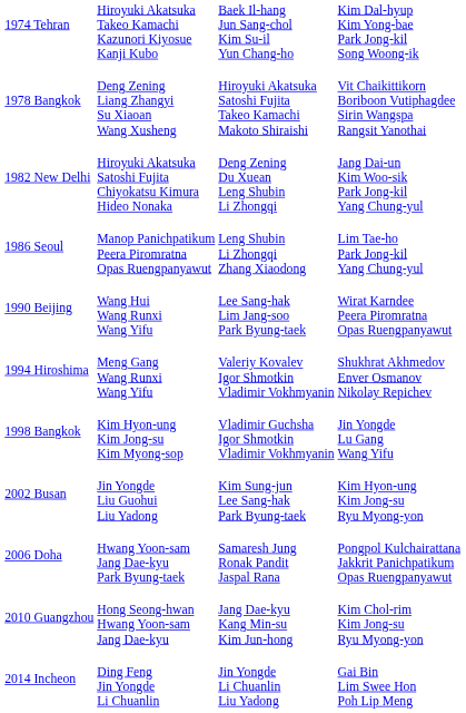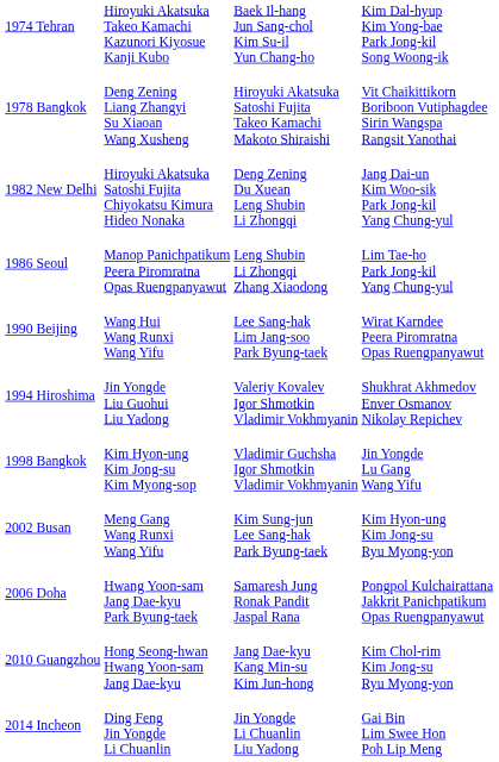1994 Hiroshima | column 2: Meng Gang Wang Runxi Wang Yifu -> Jin Yongde Liu Guohui Liu Yadong
2002 Busan | column 2: Jin Yongde Liu Guohui Liu Yadong -> Meng Gang Wang Runxi Wang Yifu
